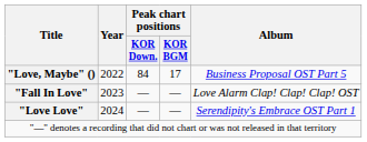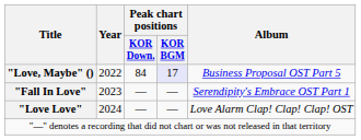"Love, Maybe" () | Peak chart positions / KOR BGM: no background -> lavender background
"Fall In Love" | Album: Love Alarm Clap! Clap! Clap! OST -> Serendipity's Embrace OST Part 1
"Love Love" | Album: Serendipity's Embrace OST Part 1 -> Love Alarm Clap! Clap! Clap! OST
